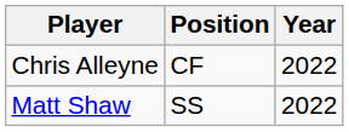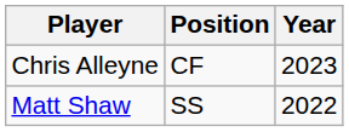Chris Alleyne | Year: 2022 -> 2023
